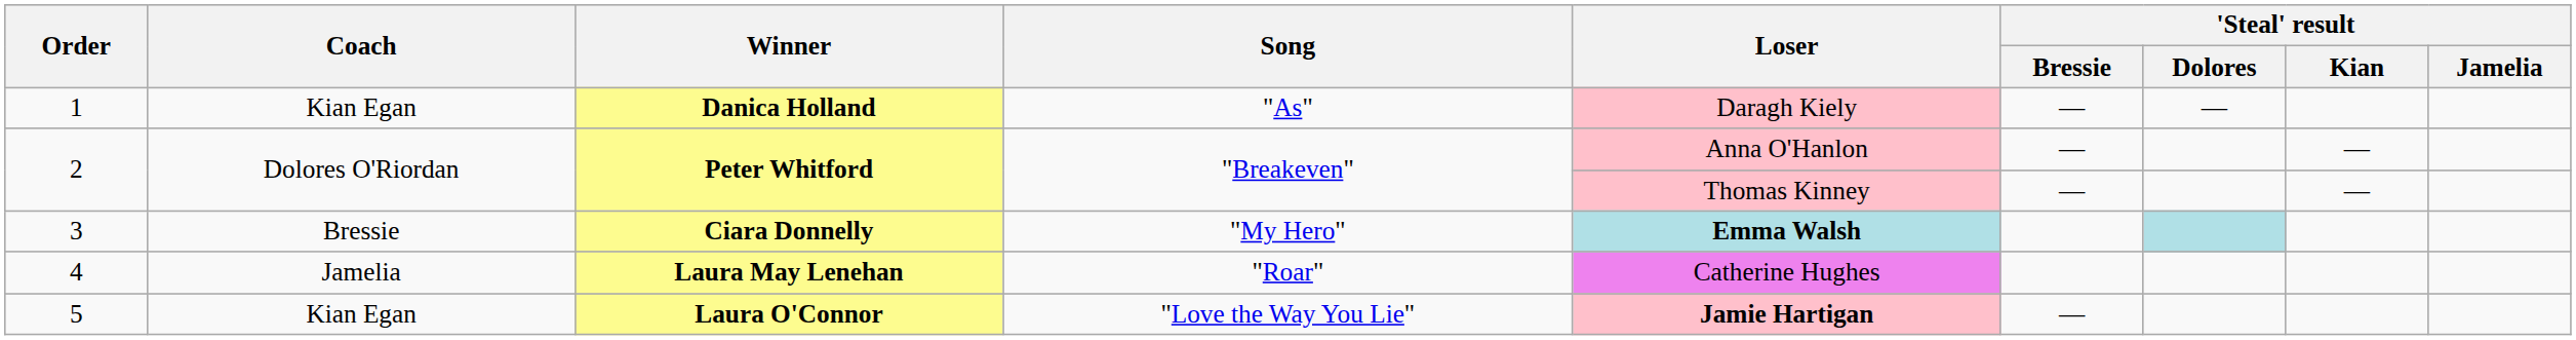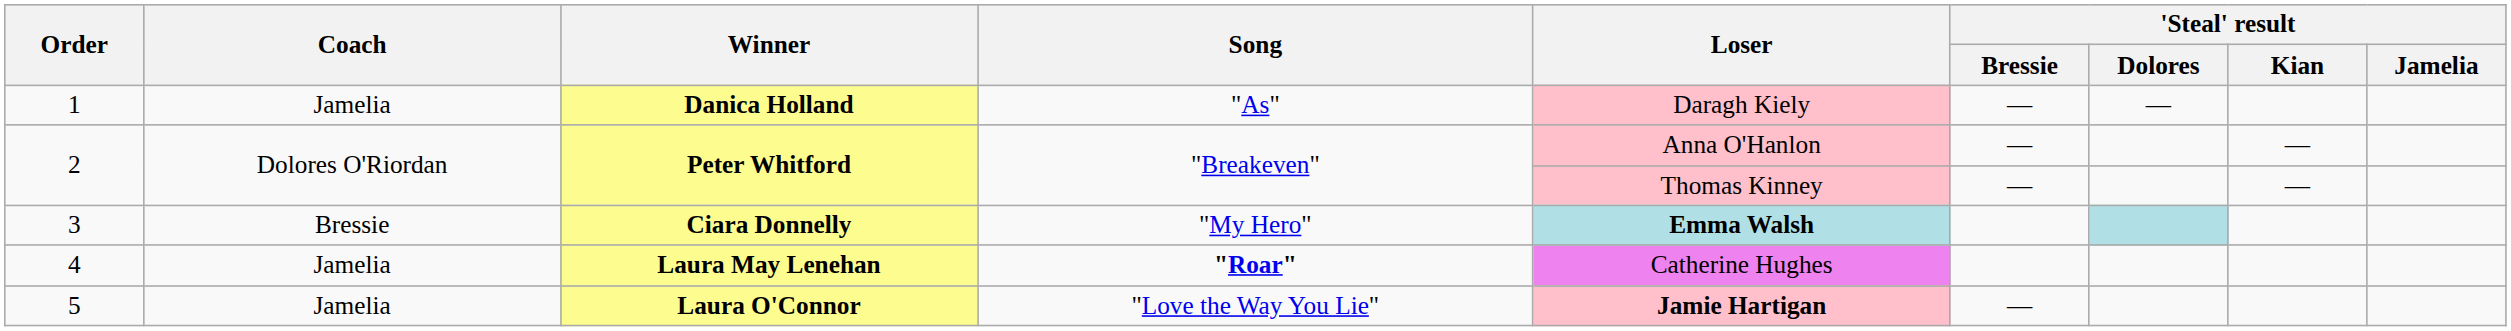1 | Coach: Kian Egan -> Jamelia
4 | Song: normal -> bold
5 | Coach: Kian Egan -> Jamelia
